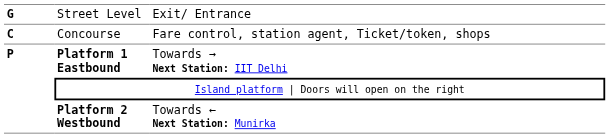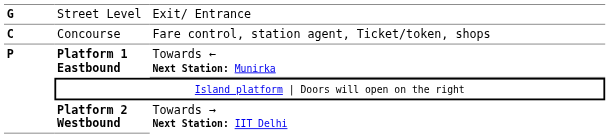Platform 1 Eastbound | column 3: Towards → Next Station: IIT Delhi -> Towards ← Next Station: Munirka
Platform 2 Westbound | column 3: Towards ← Next Station: Munirka -> Towards → Next Station: IIT Delhi
